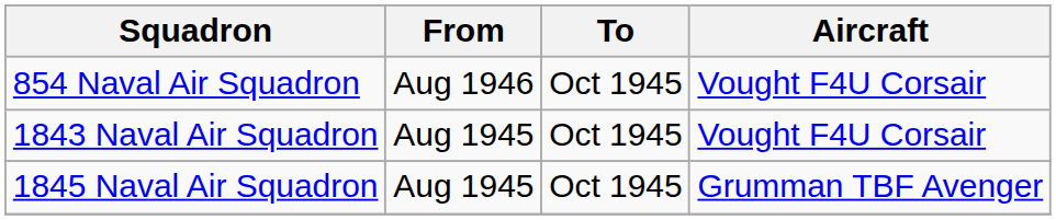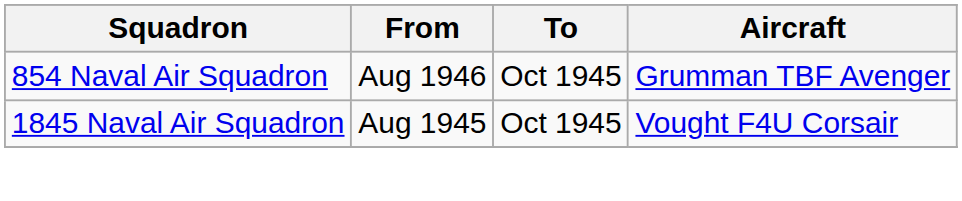854 Naval Air Squadron | Aircraft: Vought F4U Corsair -> Grumman TBF Avenger
- row: 1843 Naval Air Squadron | Aug 1945 | Oct 1945 | Vought F4U Corsair
1845 Naval Air Squadron | Aircraft: Grumman TBF Avenger -> Vought F4U Corsair
